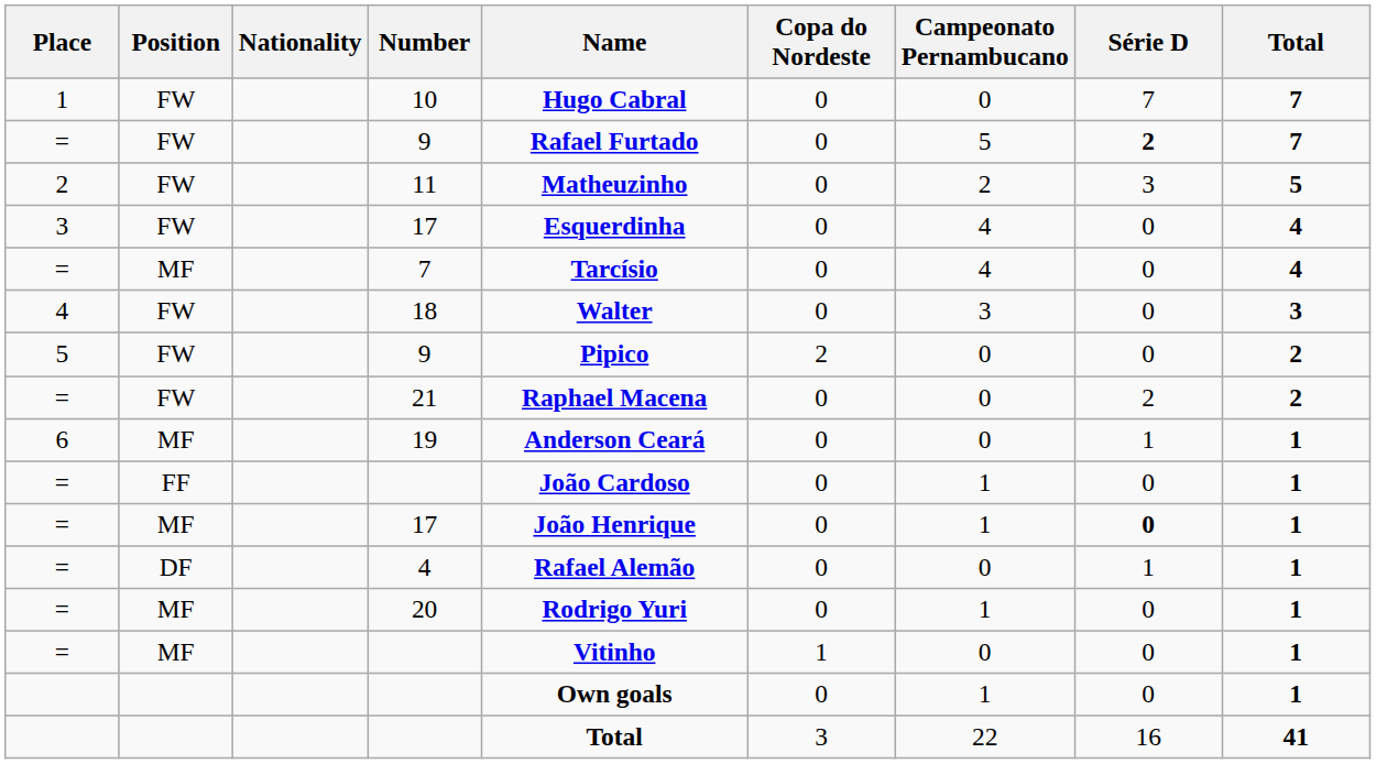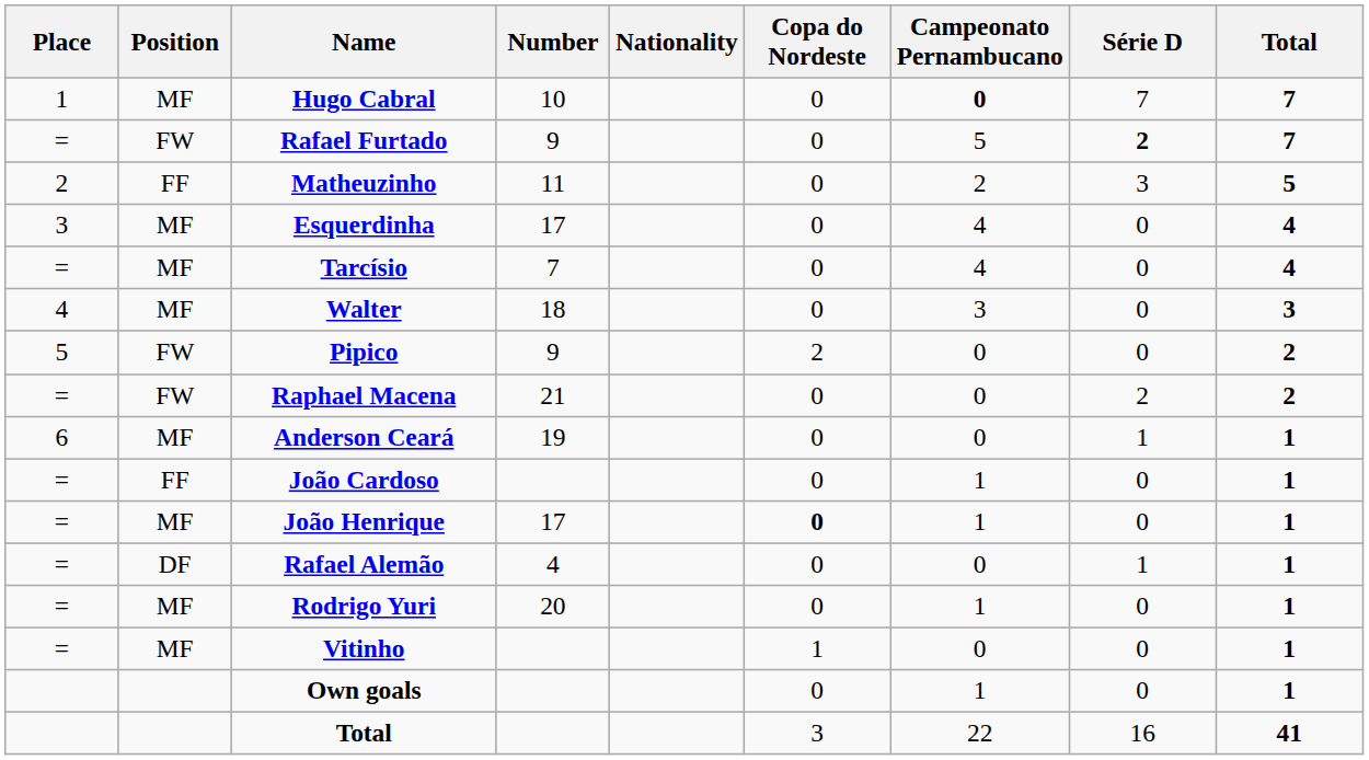columns swapped: Nationality <-> Name
10 | Position: FW -> MF
10 | Campeonato Pernambucano: normal -> bold
11 | Position: FW -> FF
3 / 17 | Position: FW -> MF
18 | Position: FW -> MF
= / 17 | Copa do Nordeste: normal -> bold
= / 17 | Série D: bold -> normal
